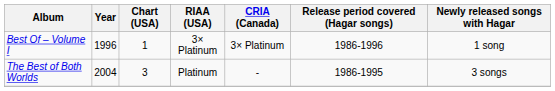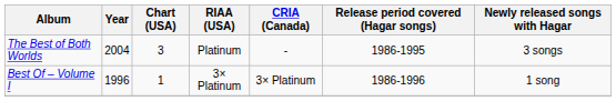rows swapped: Best Of – Volume I <-> The Best of Both Worlds
